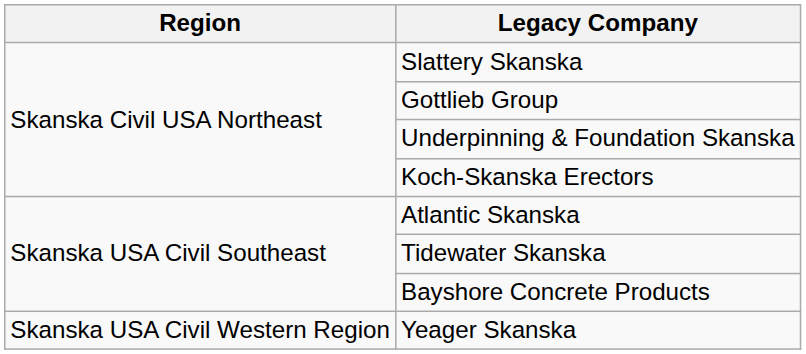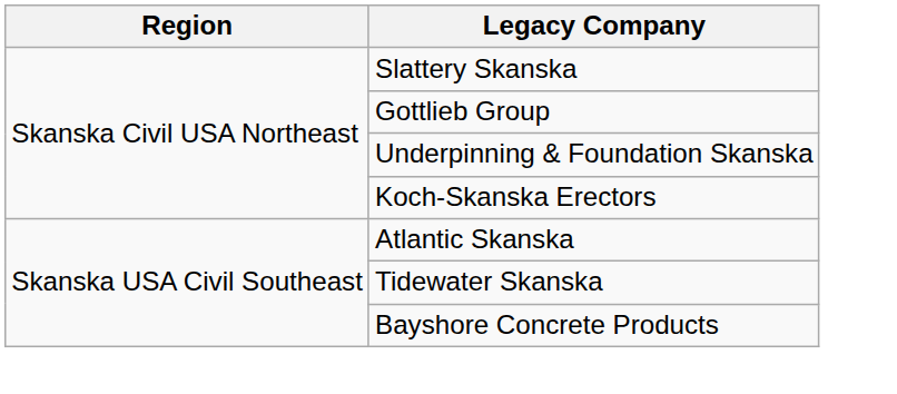- row: Skanska USA Civil Western Region | Yeager Skanska
